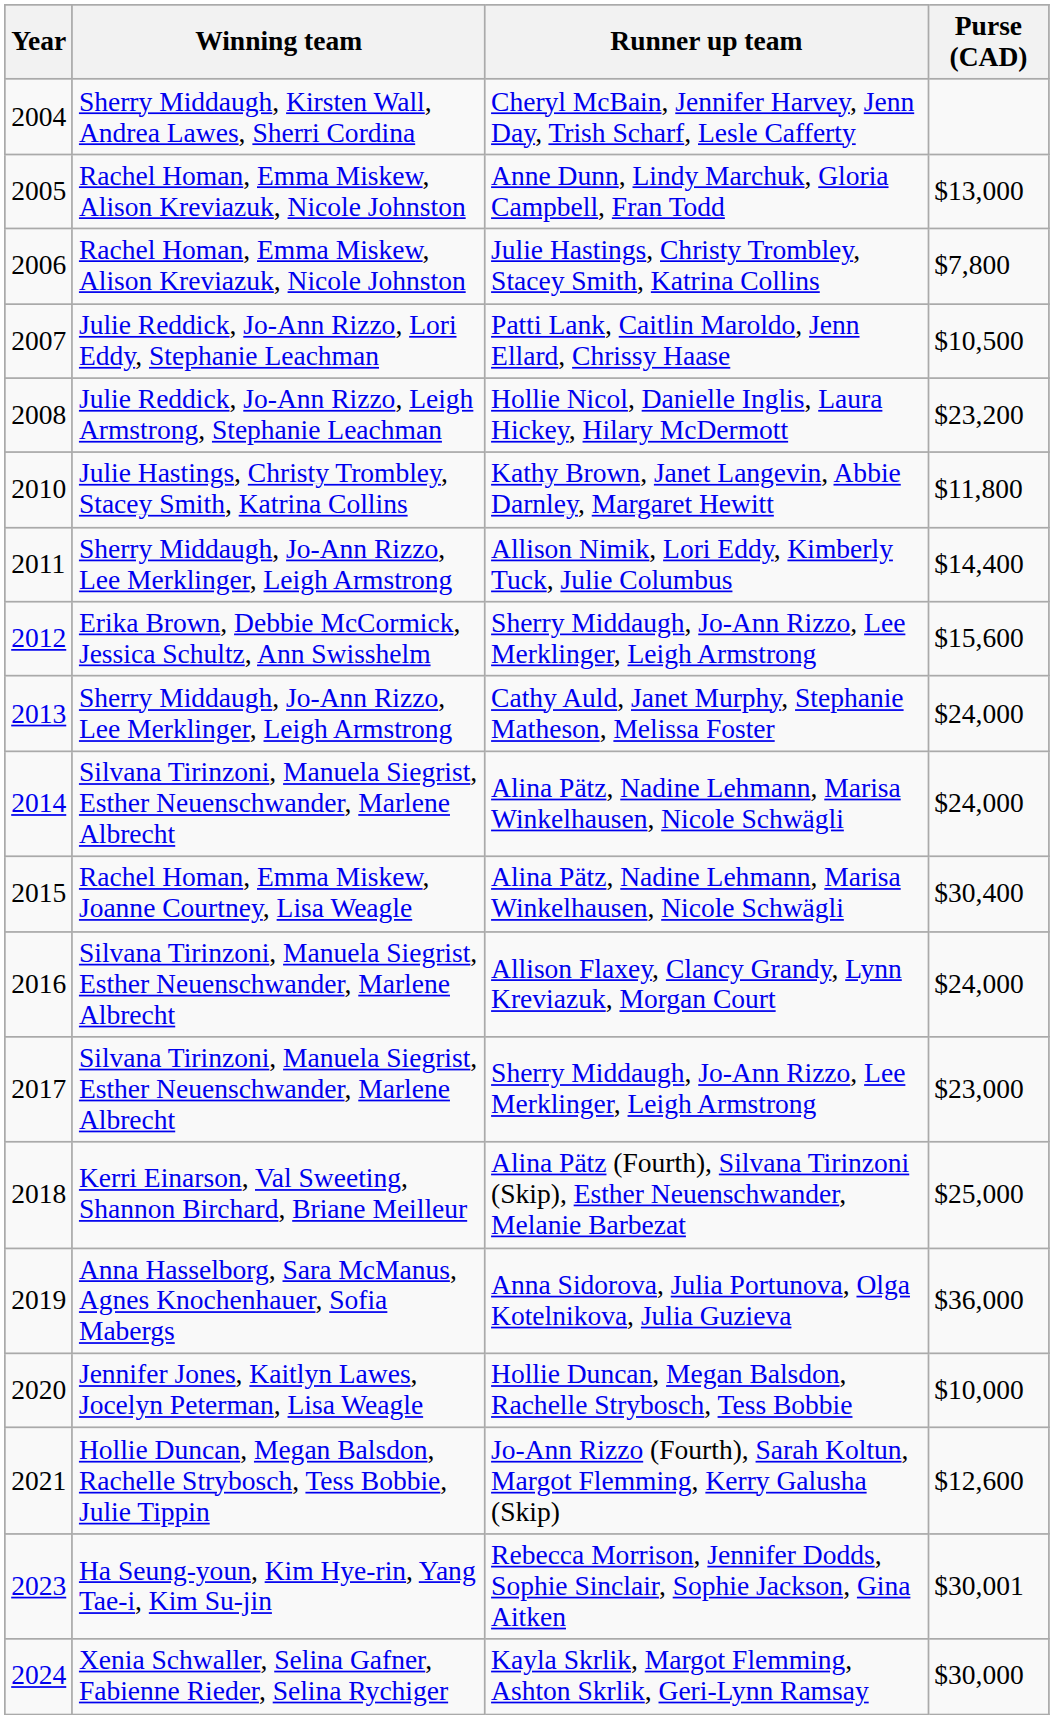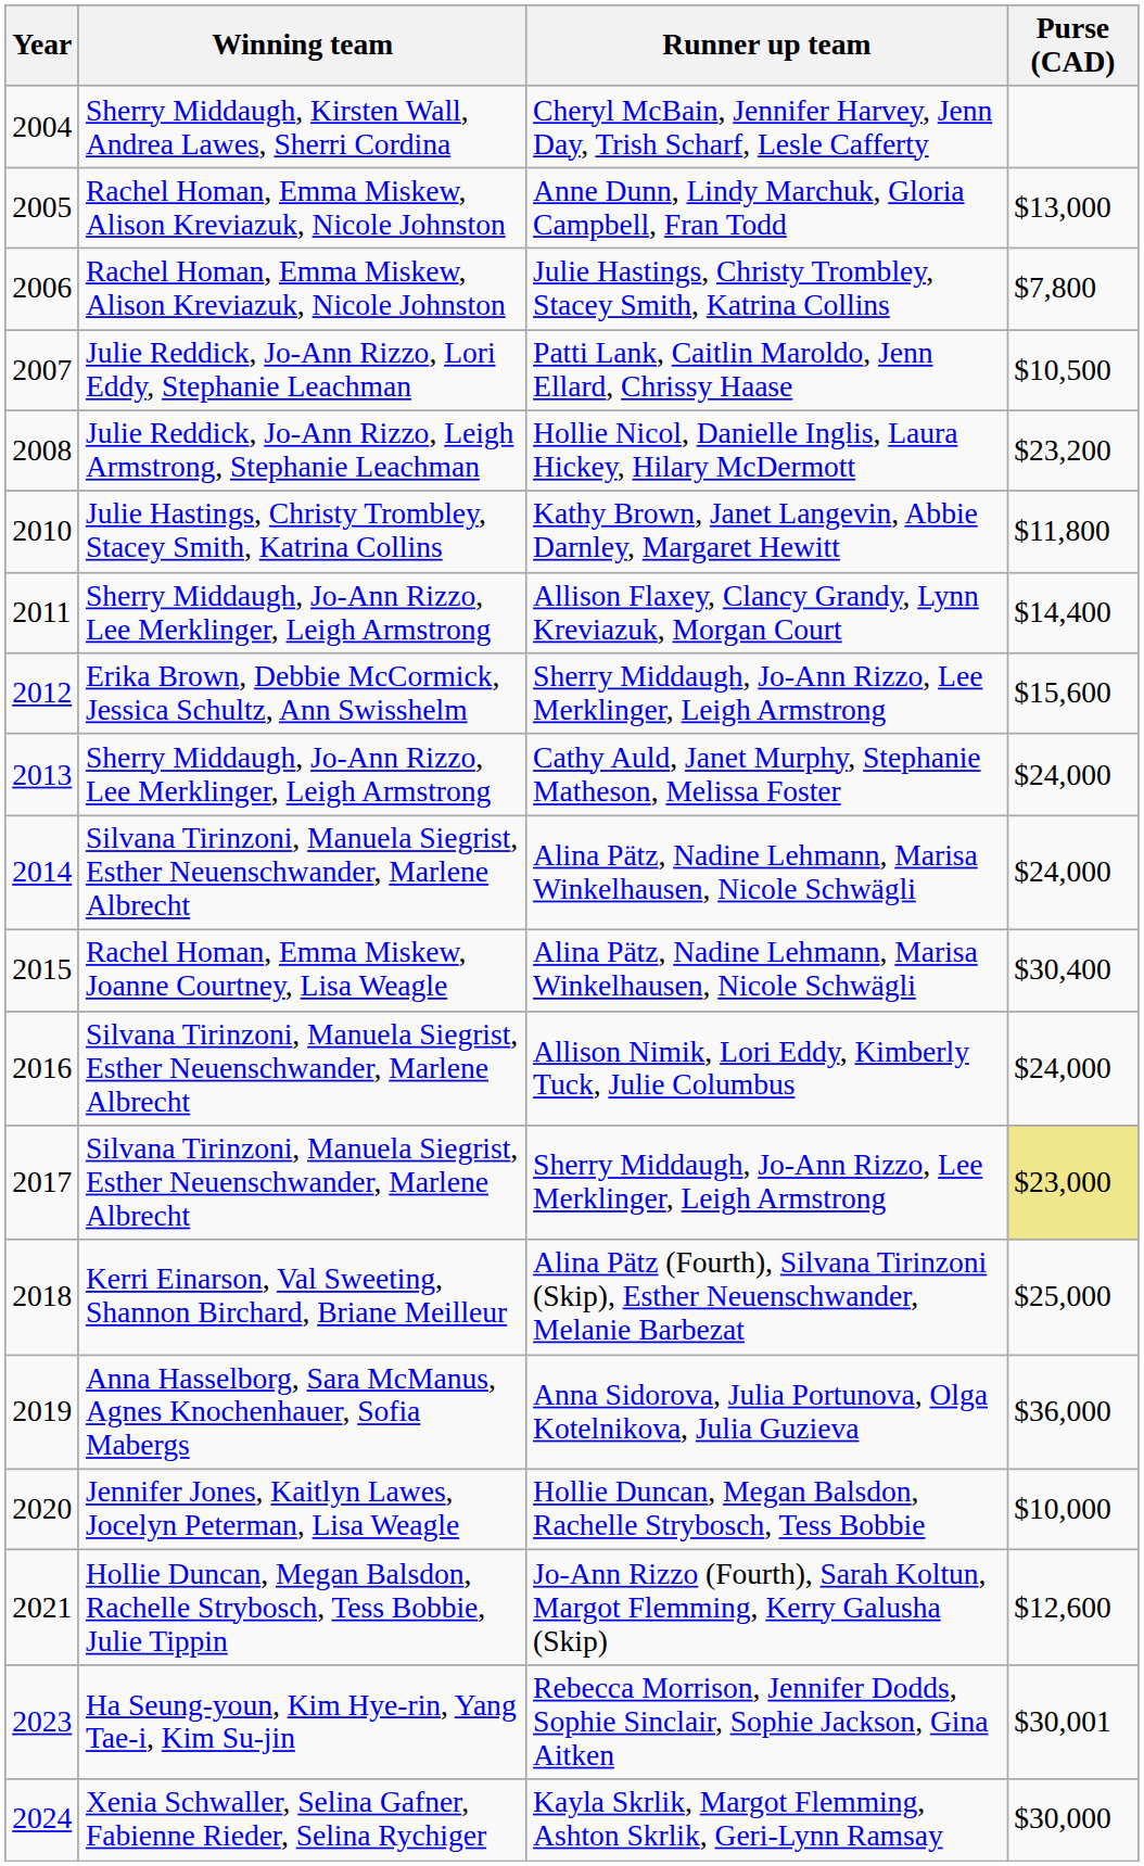2011 | Runner up team: Allison Nimik, Lori Eddy, Kimberly Tuck, Julie Columbus -> Allison Flaxey, Clancy Grandy, Lynn Kreviazuk, Morgan Court
2016 | Runner up team: Allison Flaxey, Clancy Grandy, Lynn Kreviazuk, Morgan Court -> Allison Nimik, Lori Eddy, Kimberly Tuck, Julie Columbus
2017 | Purse (CAD): no background -> khaki background
